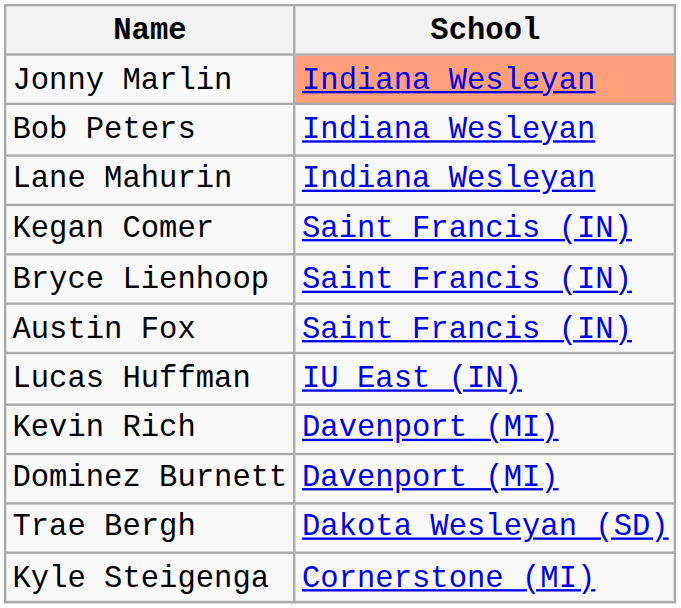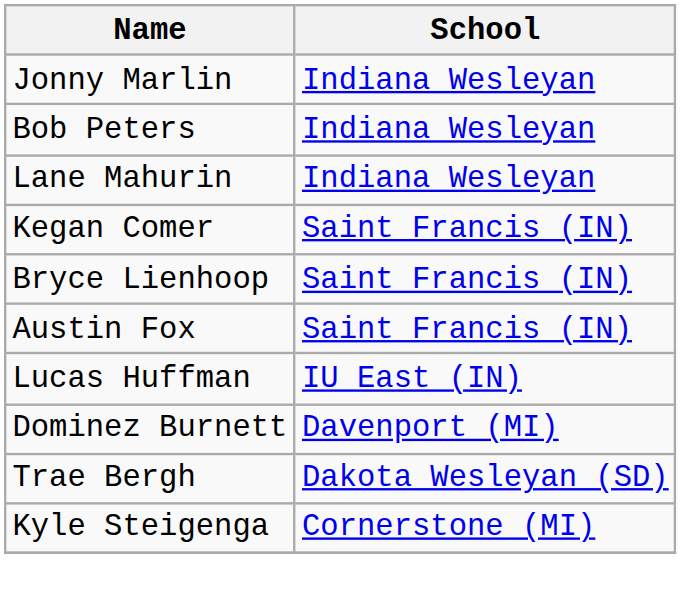Jonny Marlin | School: lightsalmon background -> no background
- row: Kevin Rich | Davenport (MI)
